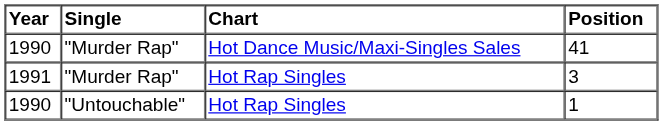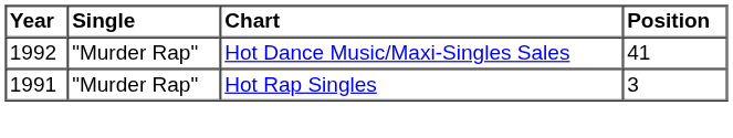"Murder Rap" / Hot Dance Music/Maxi-Singles Sales | Year: 1990 -> 1992
- row: 1990 | "Untouchable" | Hot Rap Singles | 1
